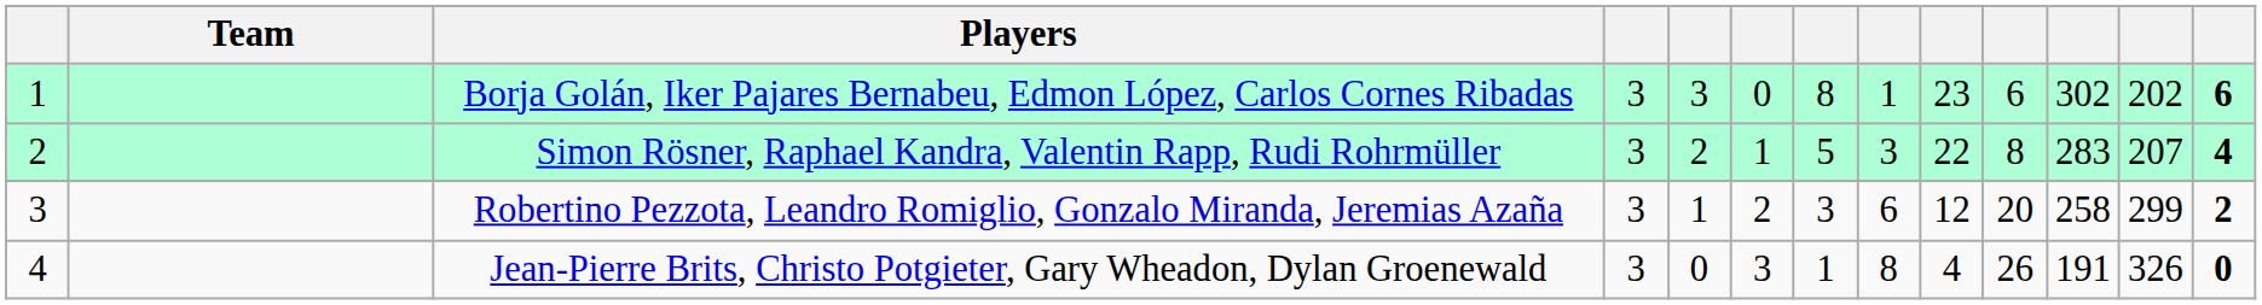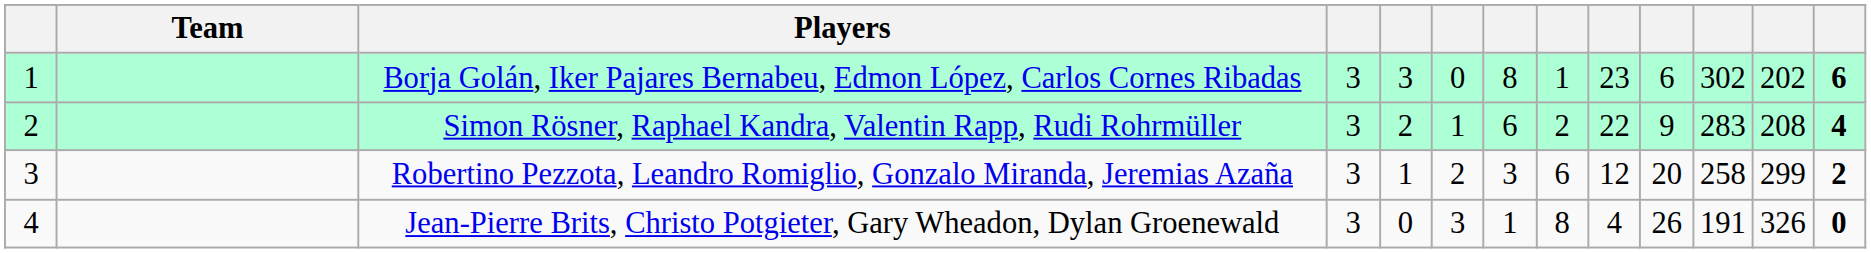Simon Rösner, Raphael Kandra, Valentin Rapp, Rudi Rohrmüller | column 7: 5 -> 6
Simon Rösner, Raphael Kandra, Valentin Rapp, Rudi Rohrmüller | column 8: 3 -> 2
Simon Rösner, Raphael Kandra, Valentin Rapp, Rudi Rohrmüller | column 10: 8 -> 9
Simon Rösner, Raphael Kandra, Valentin Rapp, Rudi Rohrmüller | column 12: 207 -> 208
